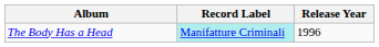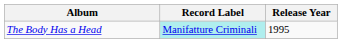The Body Has a Head | Release Year: 1996 -> 1995
